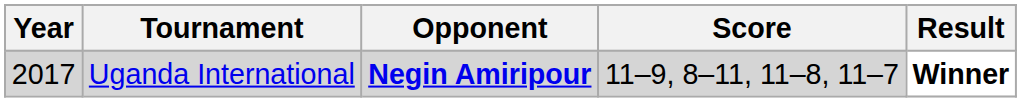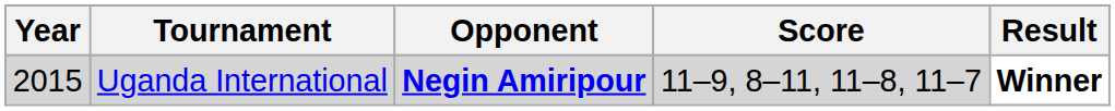Uganda International | Year: 2017 -> 2015
